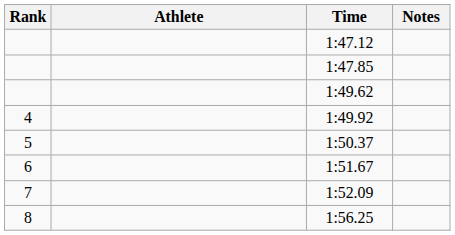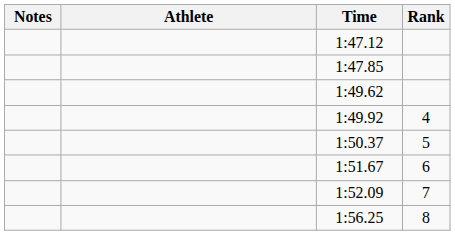columns swapped: Rank <-> Notes
